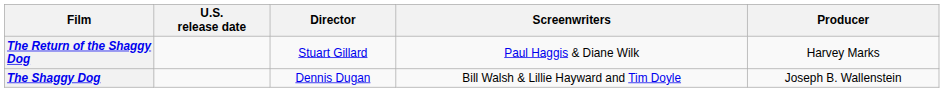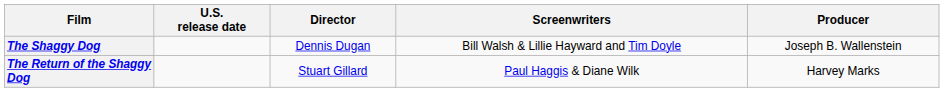rows swapped: The Return of the Shaggy Dog <-> The Shaggy Dog
